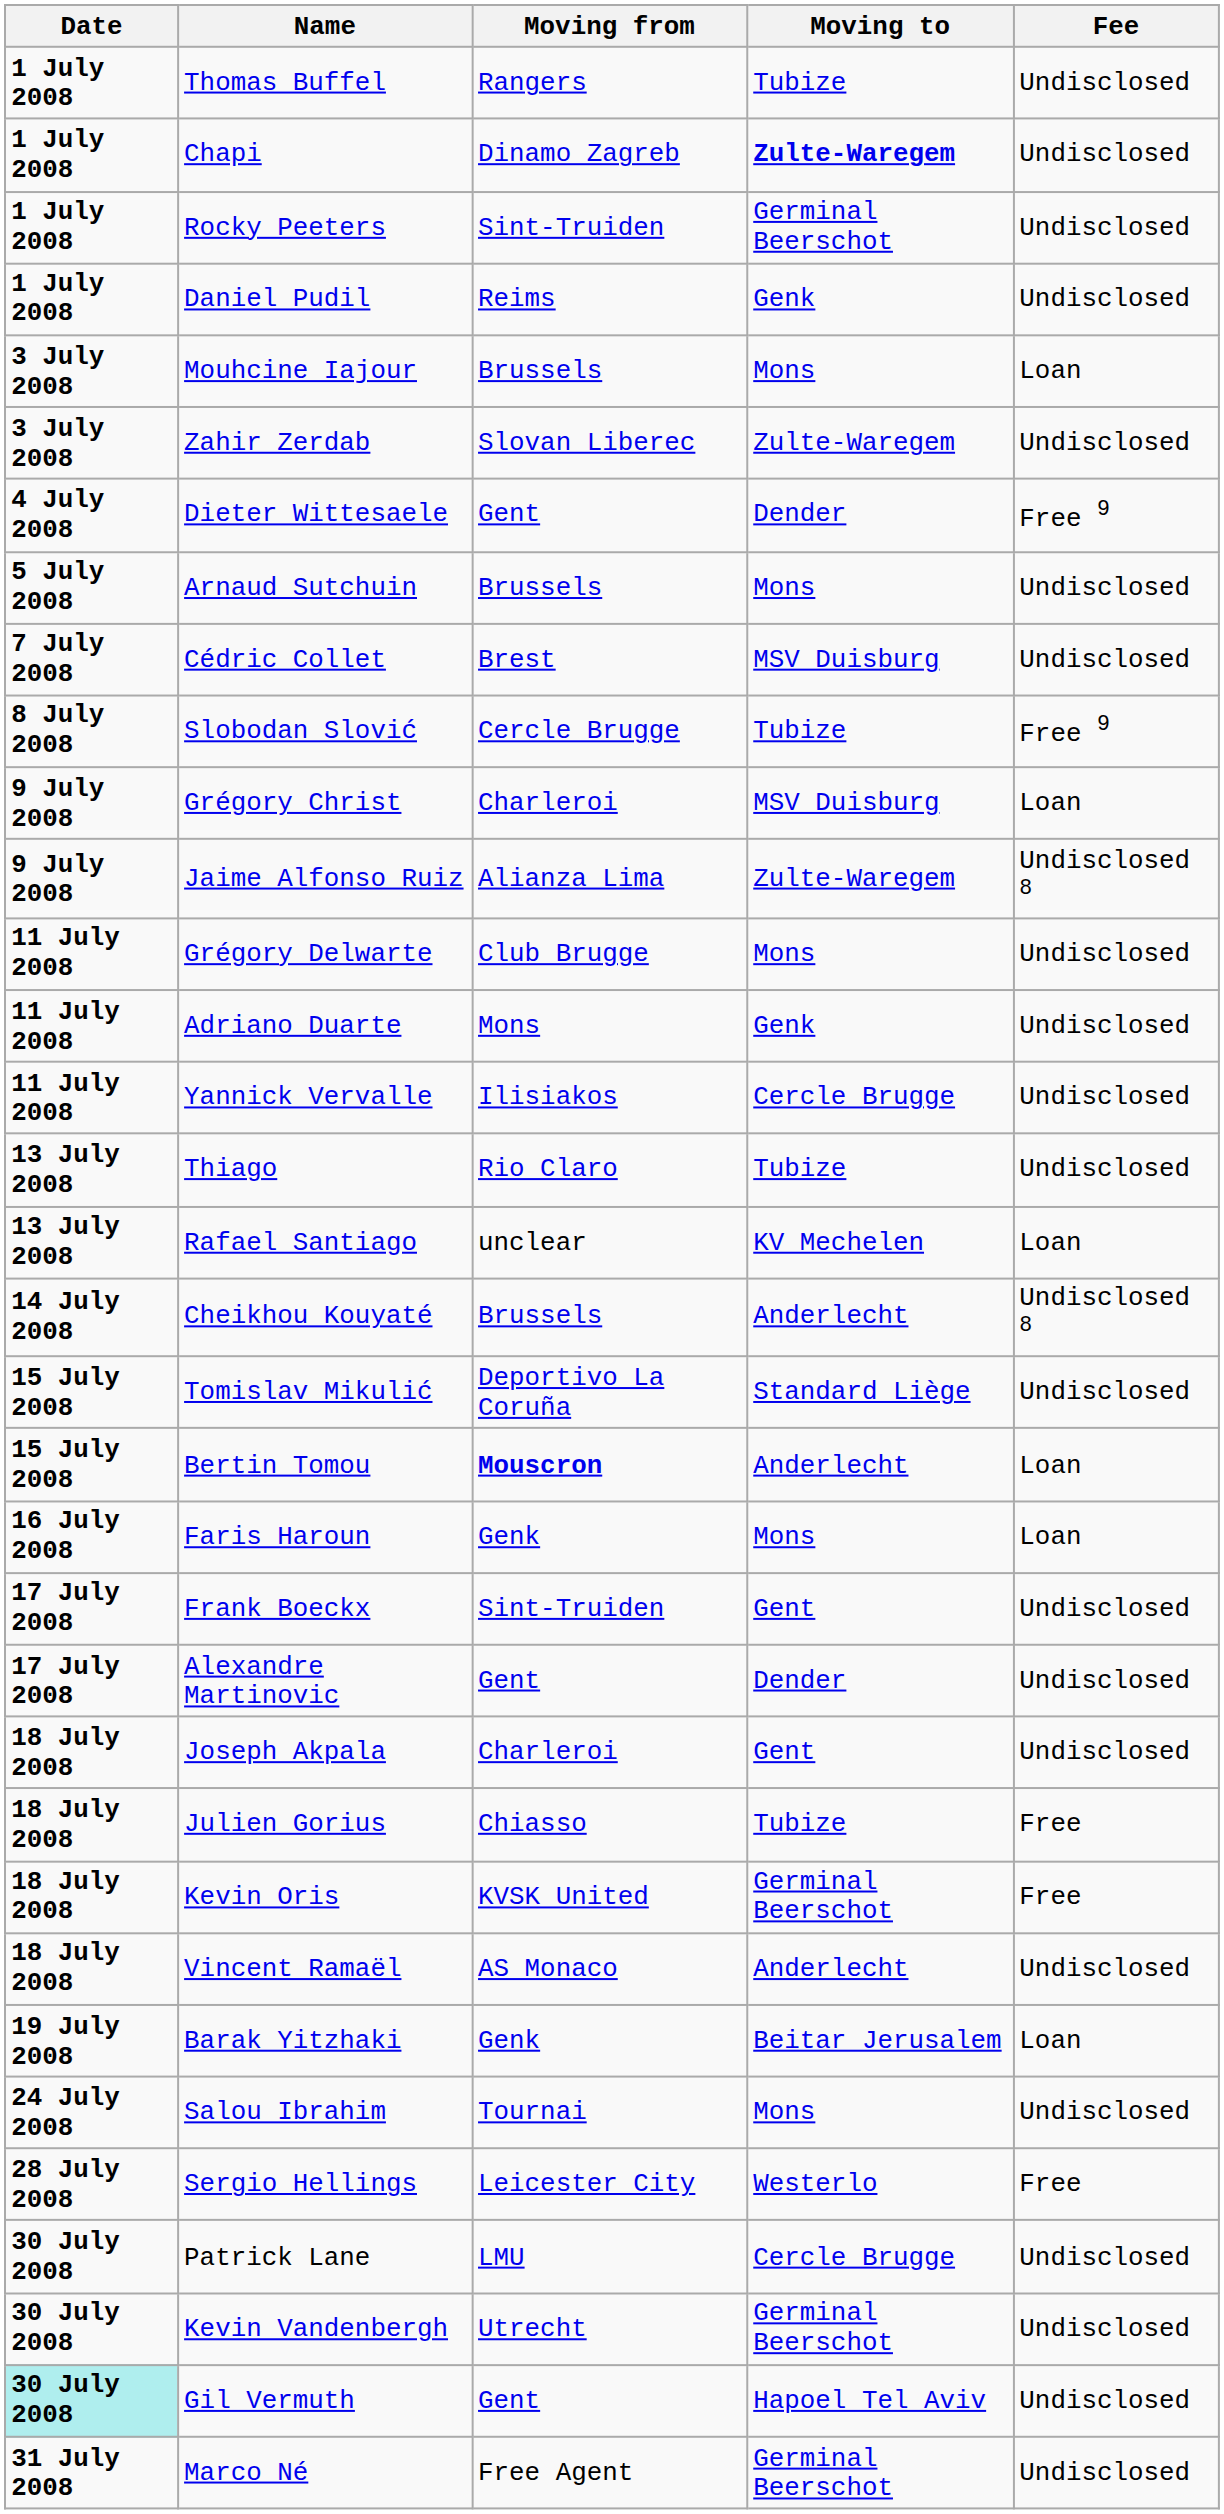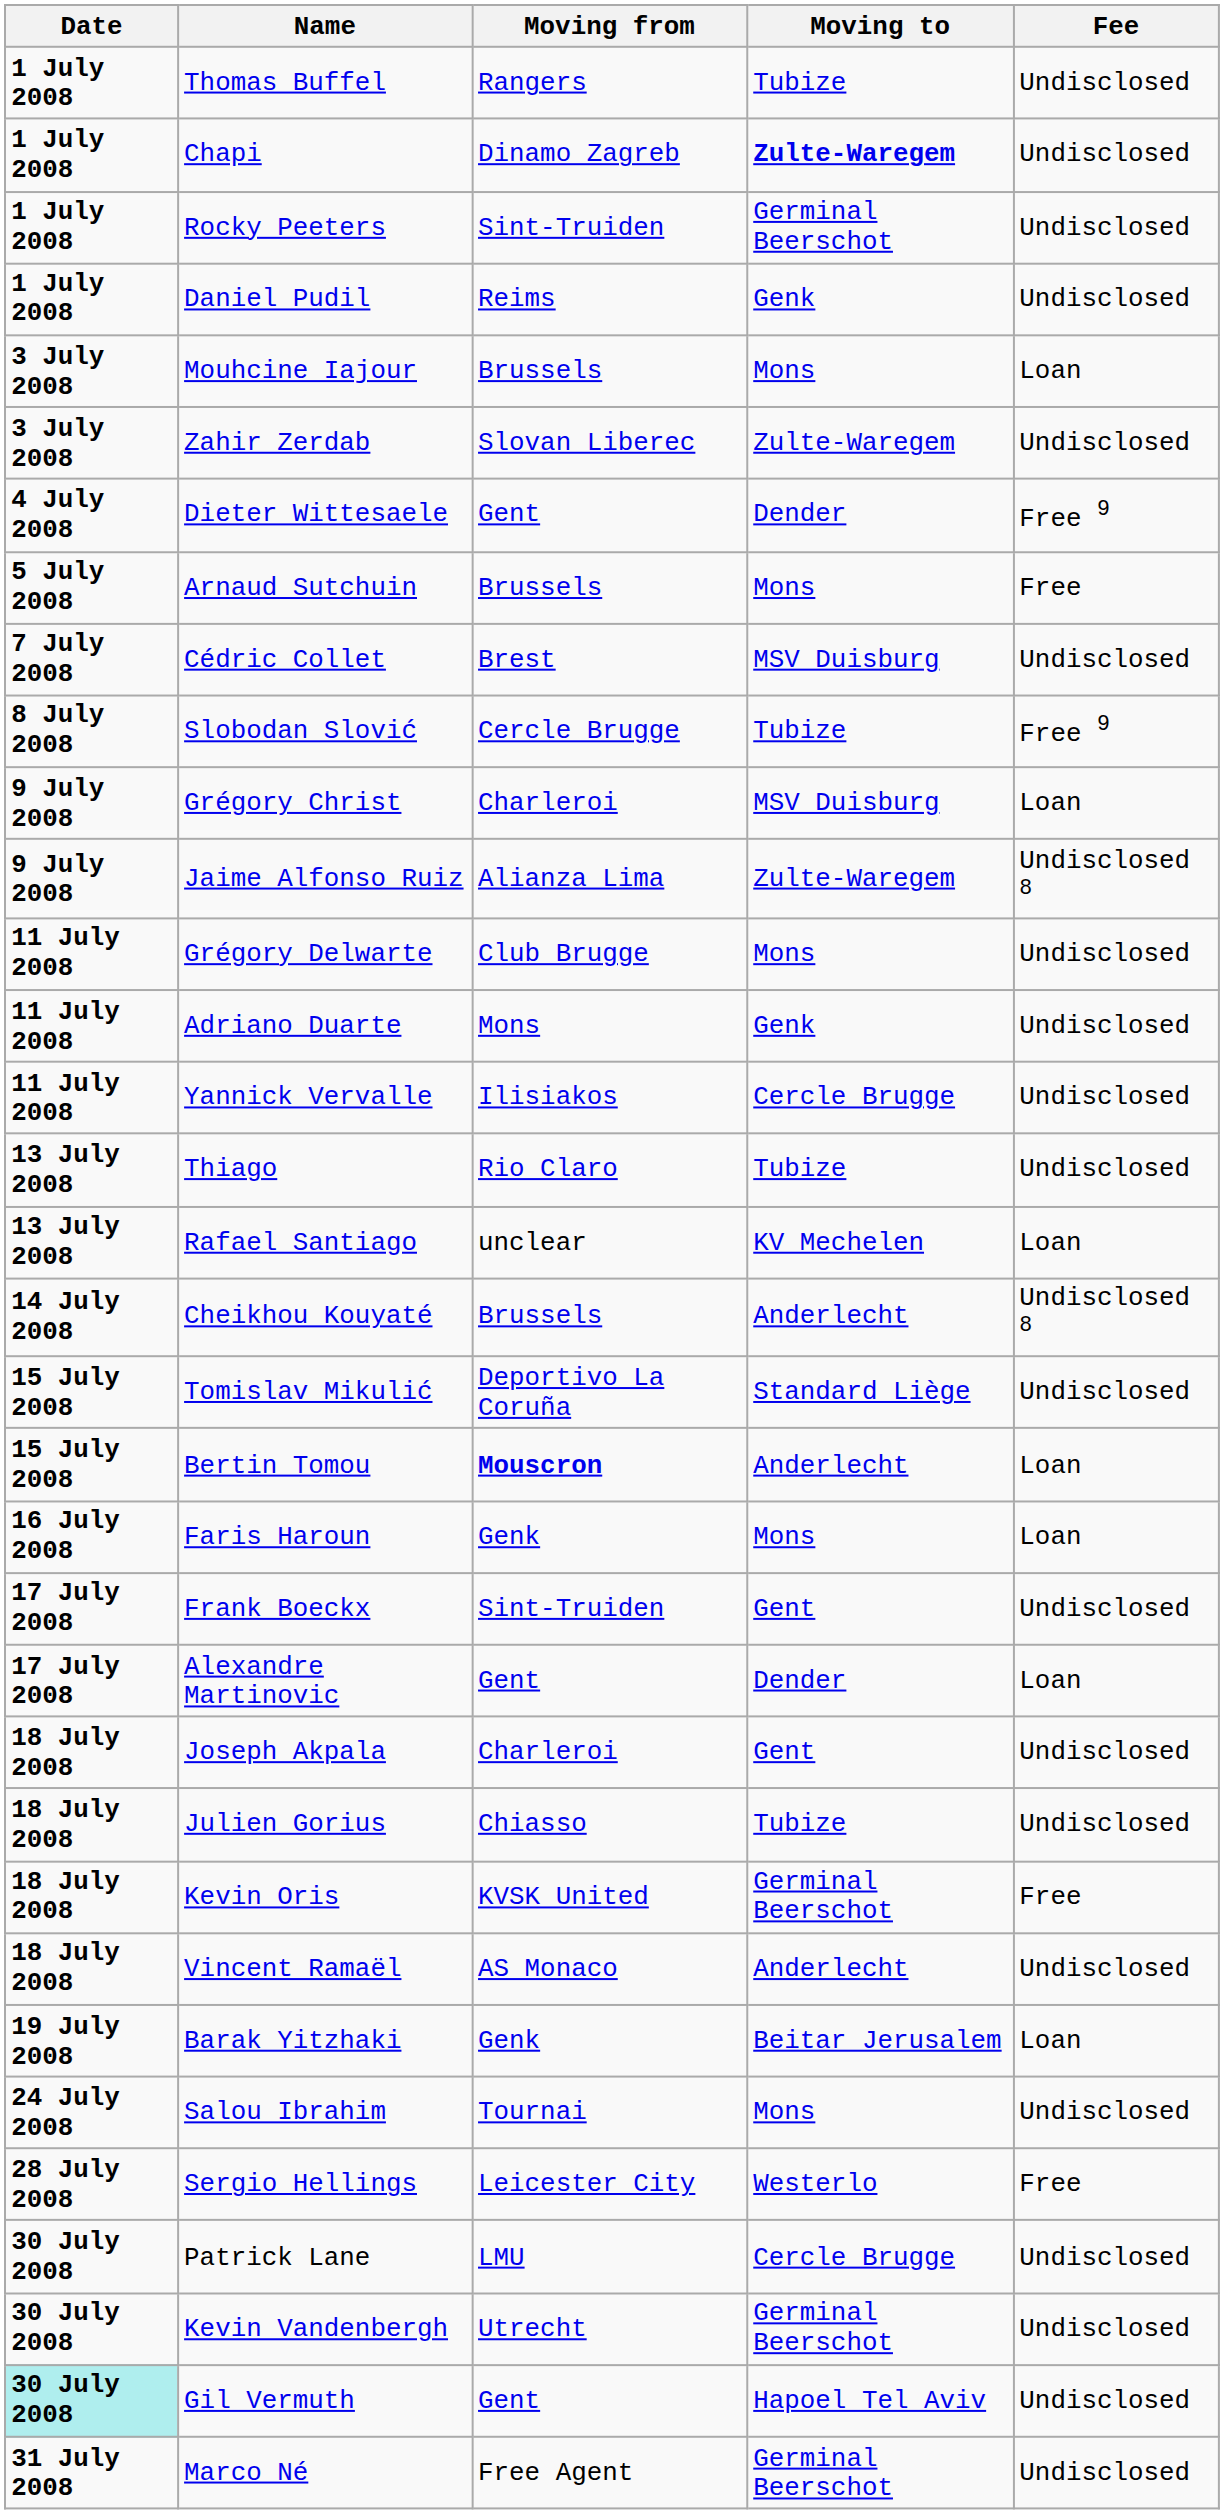Arnaud Sutchuin | Fee: Undisclosed -> Free
Alexandre Martinovic | Fee: Undisclosed -> Loan
Julien Gorius | Fee: Free -> Undisclosed
